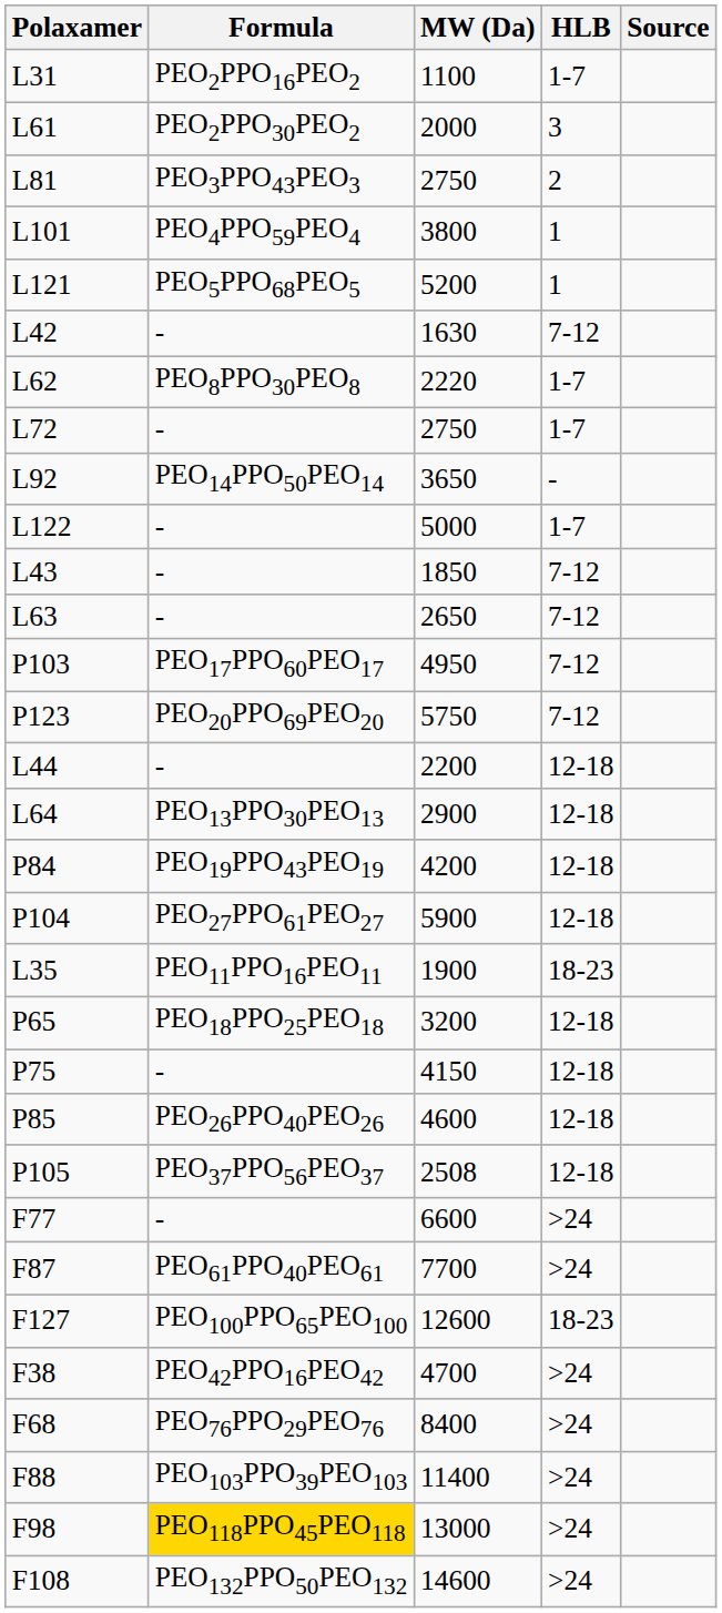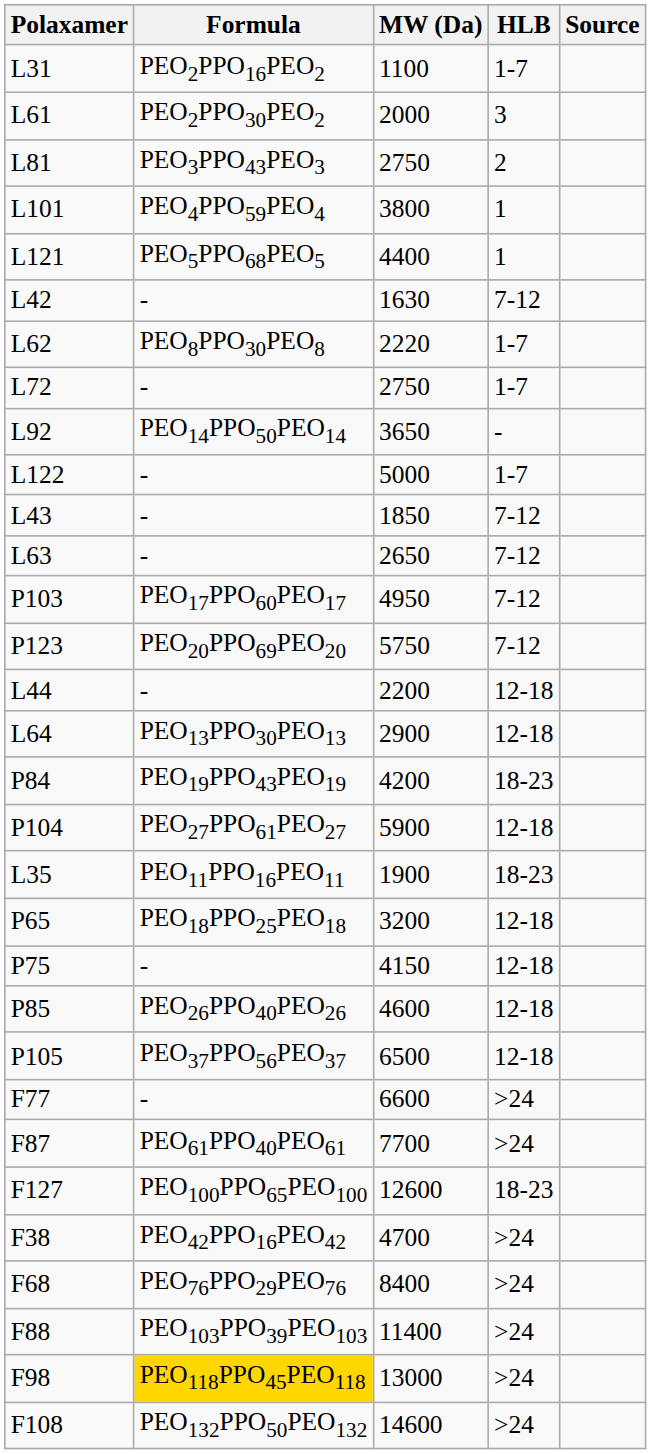L121 | MW (Da): 5200 -> 4400
P84 | HLB: 12-18 -> 18-23
P105 | MW (Da): 2508 -> 6500
